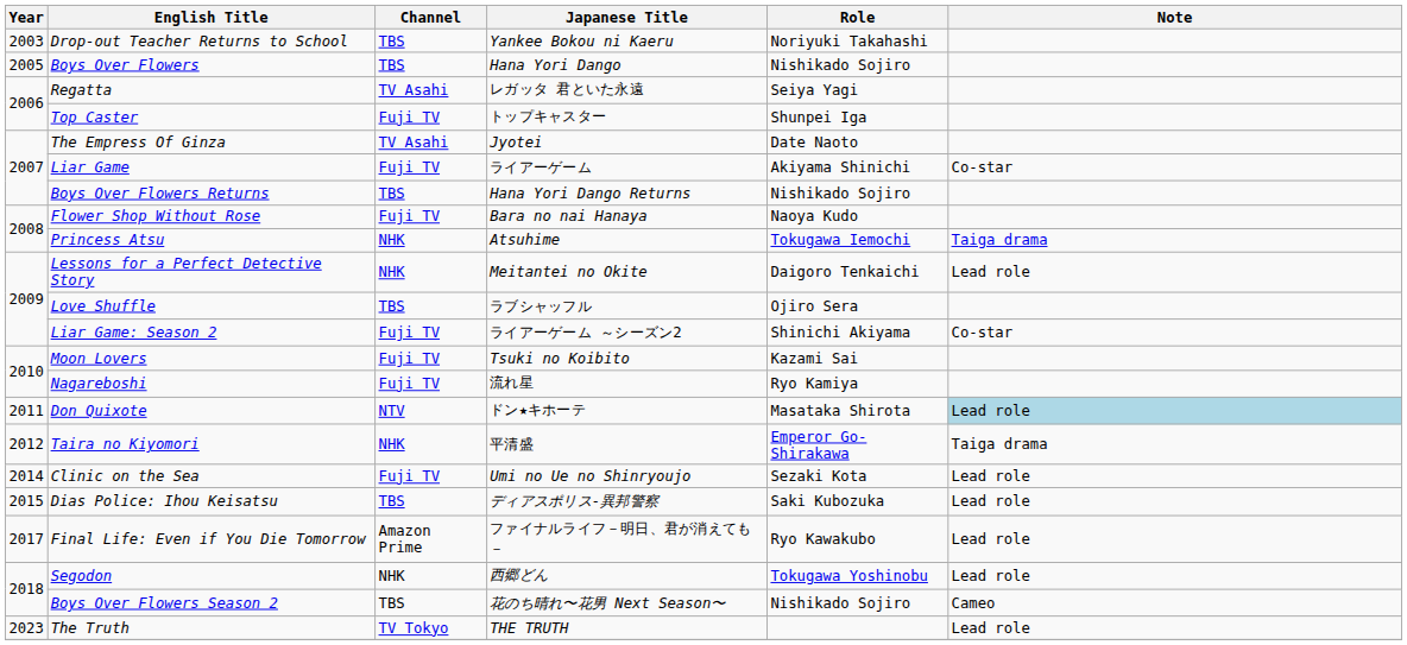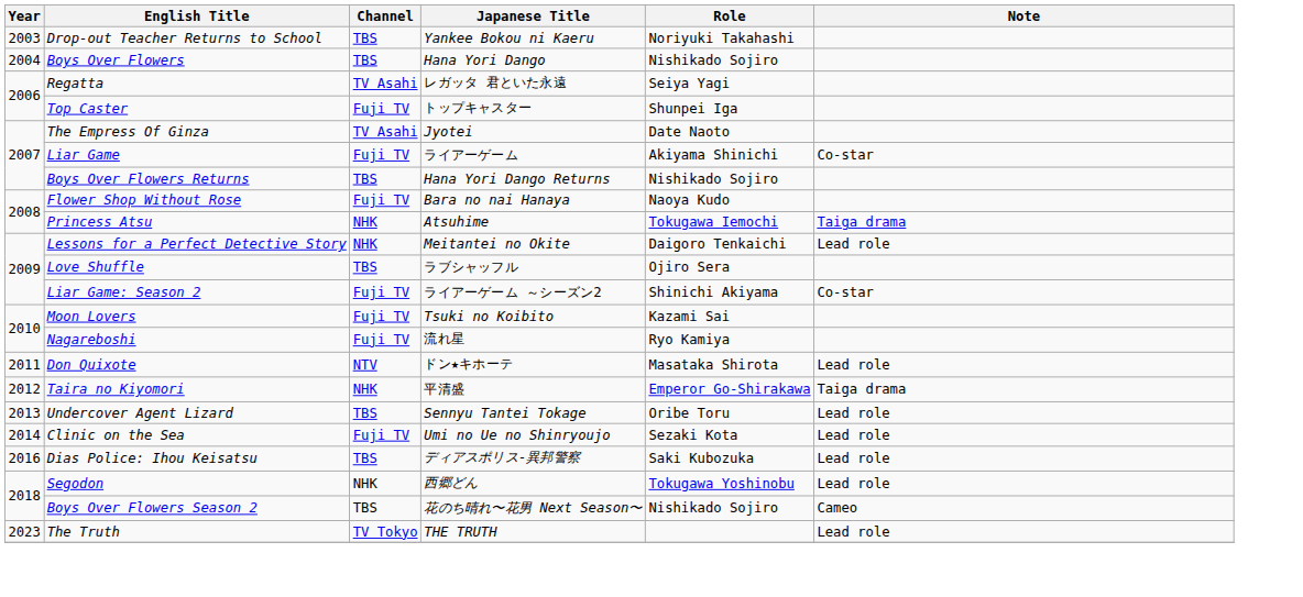Boys Over Flowers | Year: 2005 -> 2004
Don Quixote | Note: lightblue background -> no background
+ row: 2013 | Undercover Agent Lizard | TBS | Sennyu Tantei Tokage | Oribe Toru | Lead role
Dias Police: Ihou Keisatsu | Year: 2015 -> 2016
- row: 2017 | Final Life: Even if You Die Tomorrow | Amazon Prime | ファイナルライフ－明日、君が消えても－ | Ryo Kawakubo | Lead role
